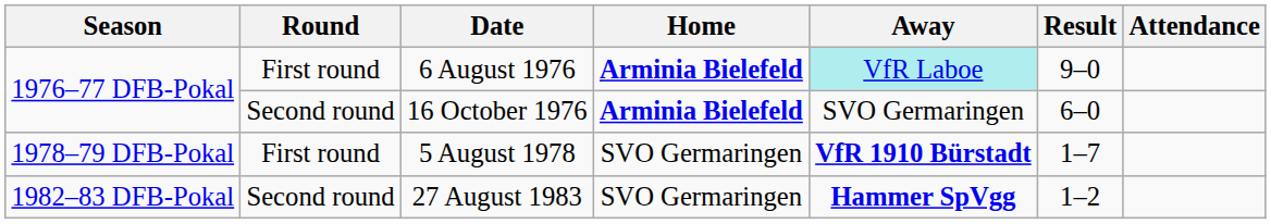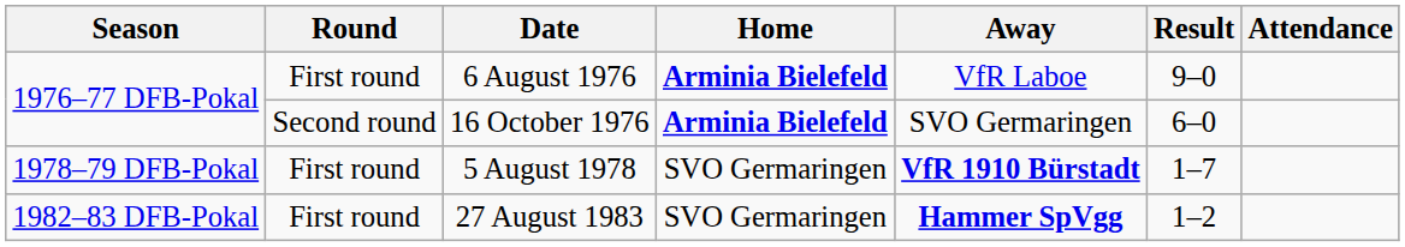6 August 1976 | Away: paleturquoise background -> no background
27 August 1983 | Round: Second round -> First round
